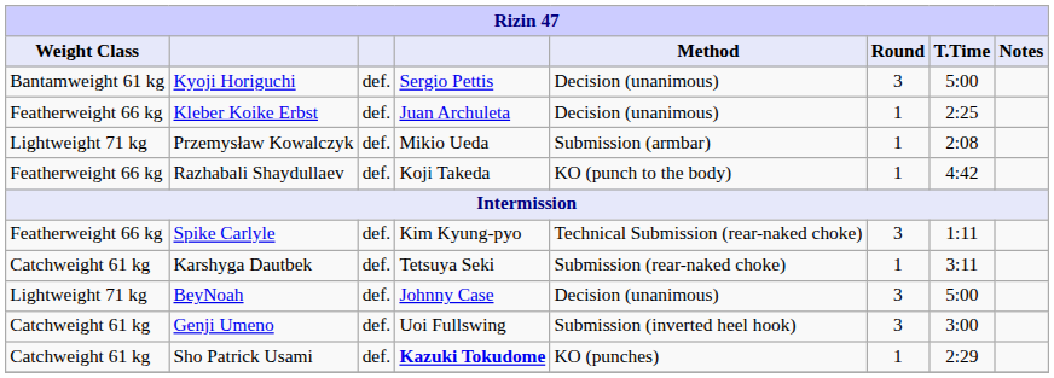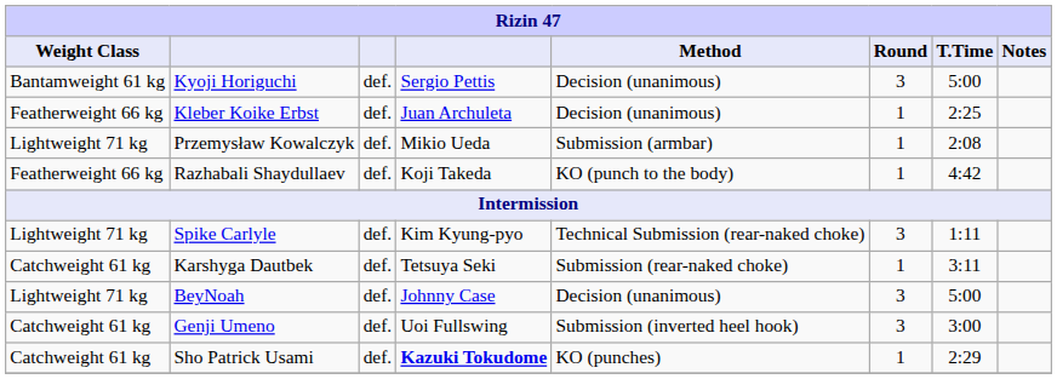Spike Carlyle | Weight Class: Featherweight 66 kg -> Lightweight 71 kg
